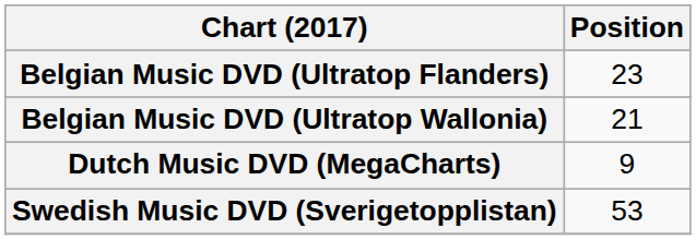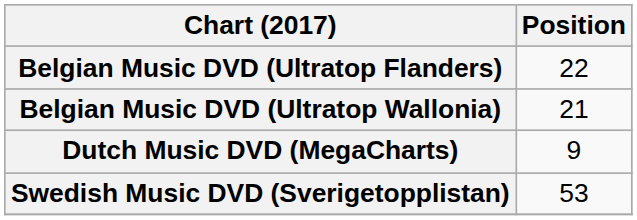Belgian Music DVD (Ultratop Flanders) | Position: 23 -> 22
